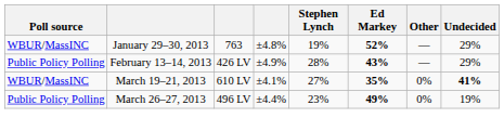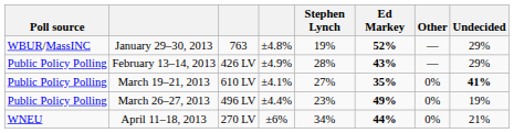March 19–21, 2013 | Poll source: WBUR/MassINC -> Public Policy Polling
+ row: WNEU | April 11–18, 2013 | 270 LV | ±6% | 34% | 44% | 0% | 21%
